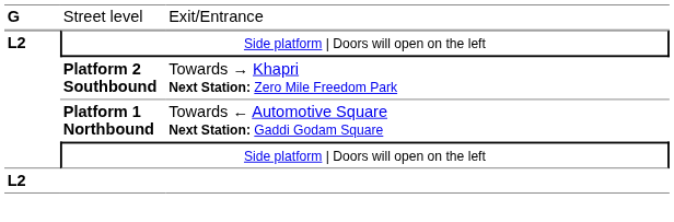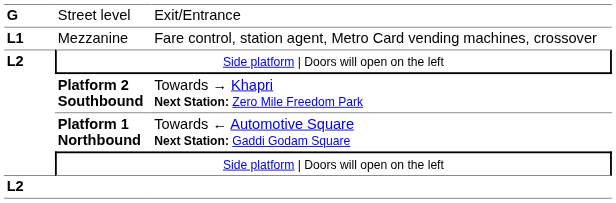+ row: L1 | Mezzanine | Fare control, station agent, Metro Card vending machines, crossover
